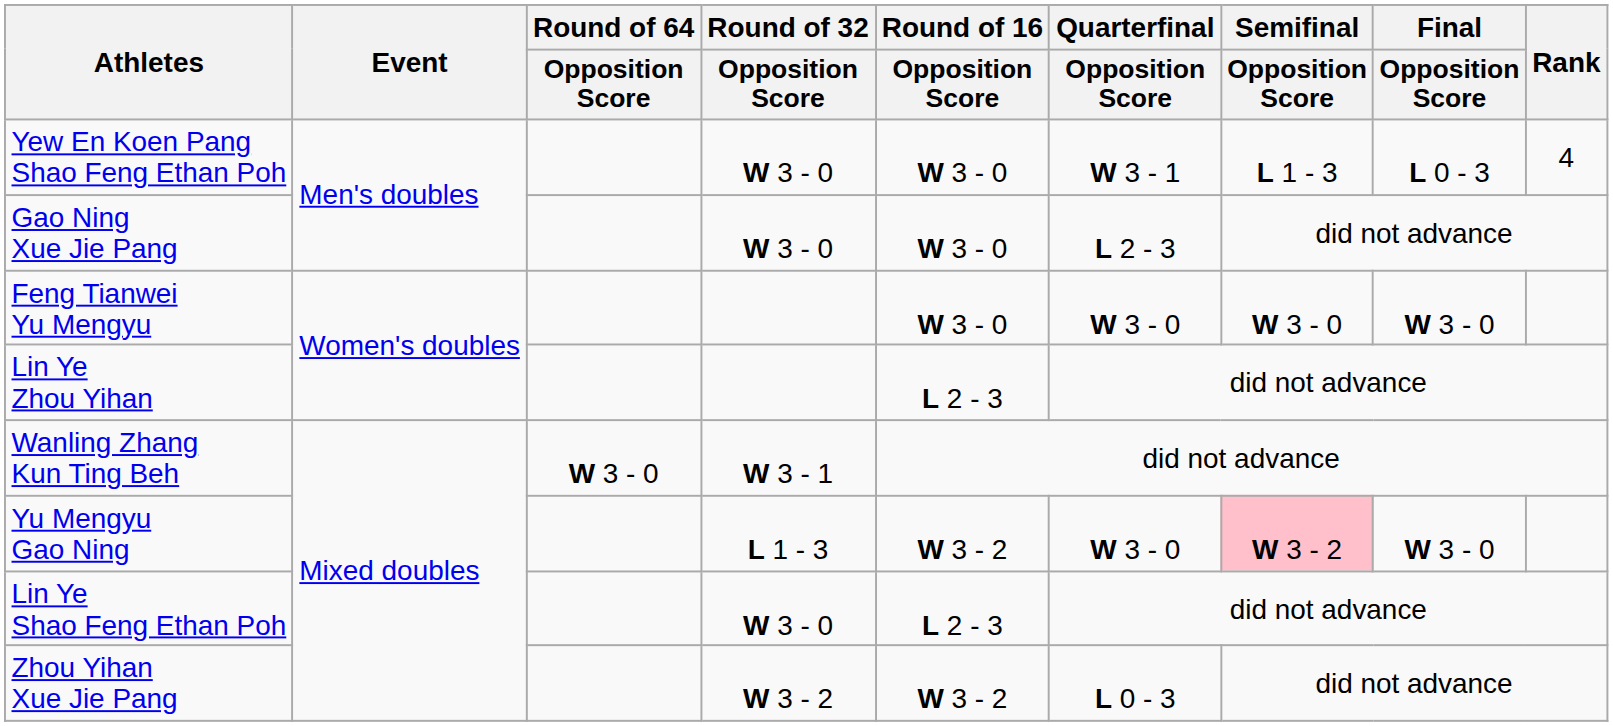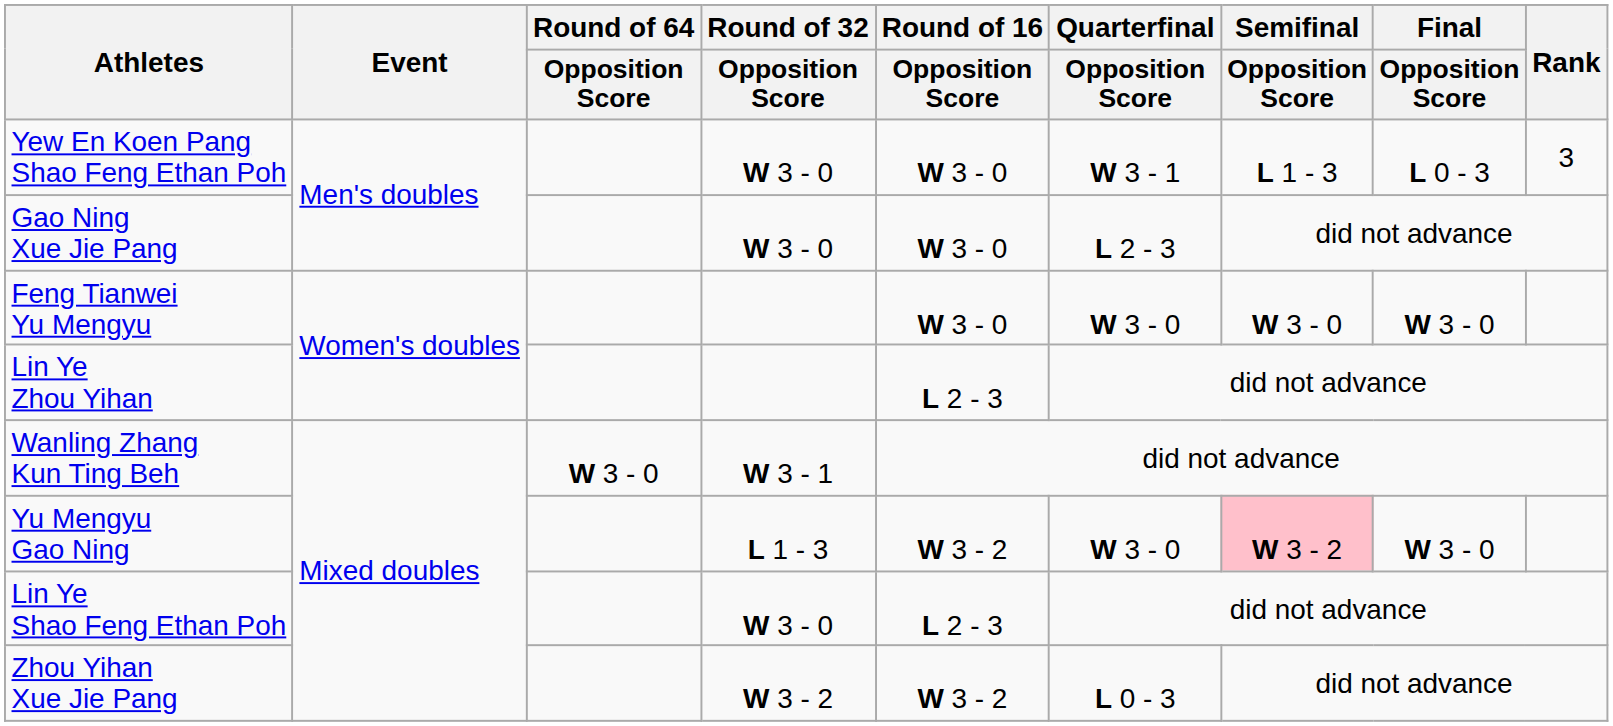Yew En Koen Pang Shao Feng Ethan Poh | Rank: 4 -> 3
